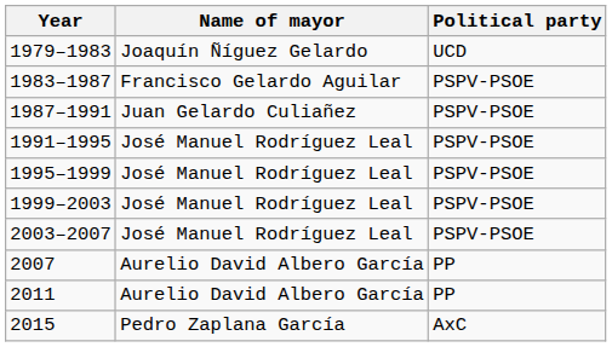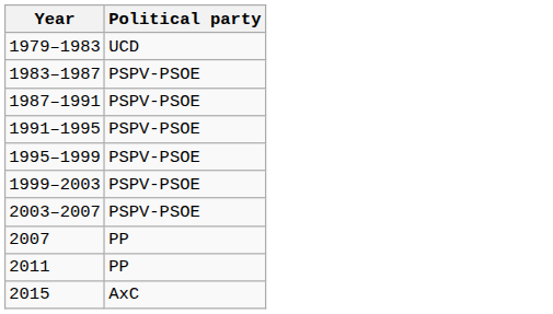- column: Name of mayor | Joaquín Ñíguez Gelardo | Francisco Gelardo Aguilar | Juan Gelardo Culiañez | José Manuel Rodríguez Leal | José Manuel Rodríguez Leal | José Manuel Rodríguez Leal | José Manuel Rodríguez Leal | Aurelio David Albero García | Aurelio David Albero García | Pedro Zaplana García
